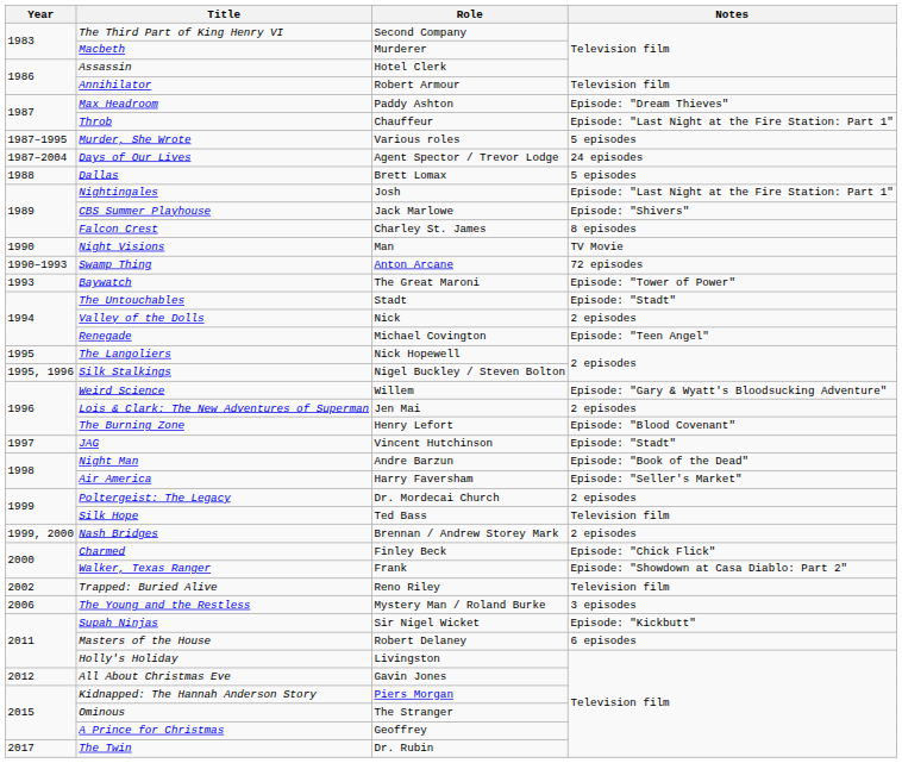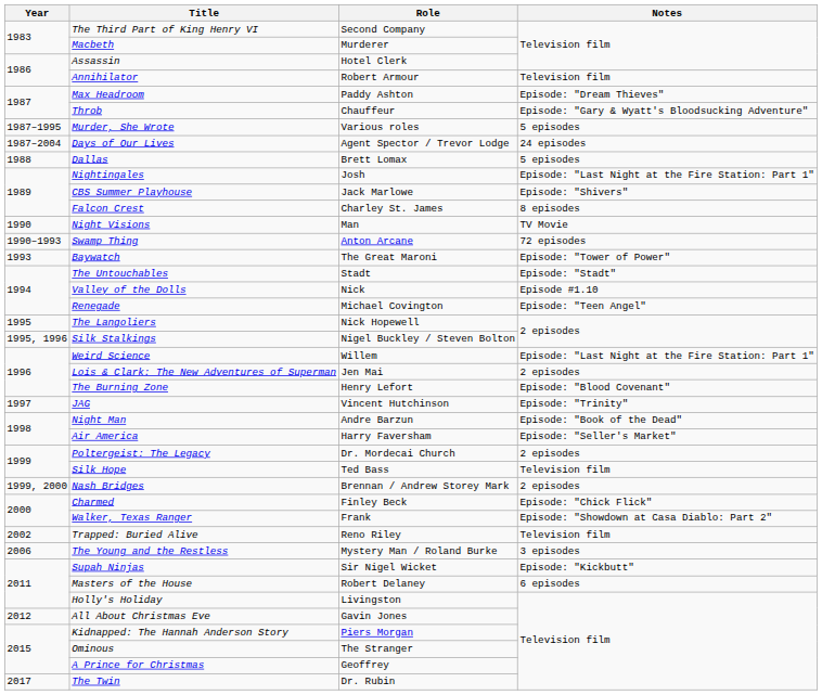Throb | Notes: Episode: "Last Night at the Fire Station: Part 1" -> Episode: "Gary & Wyatt's Bloodsucking Adventure"
Valley of the Dolls | Notes: 2 episodes -> Episode #1.10
Weird Science | Notes: Episode: "Gary & Wyatt's Bloodsucking Adventure" -> Episode: "Last Night at the Fire Station: Part 1"
JAG | Notes: Episode: "Stadt" -> Episode: "Trinity"
